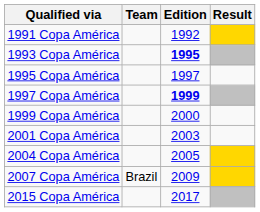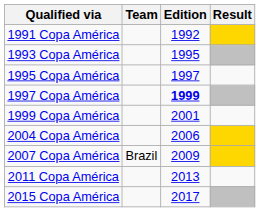1993 Copa América | Edition: bold -> normal
1999 Copa América | Edition: 2000 -> 2001
- row: 2001 Copa América | 2003
2004 Copa América | Edition: 2005 -> 2006
+ row: 2011 Copa América | 2013
